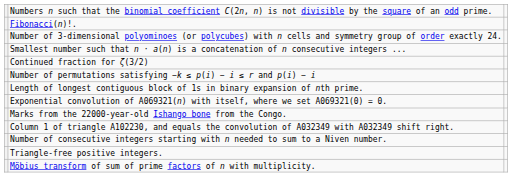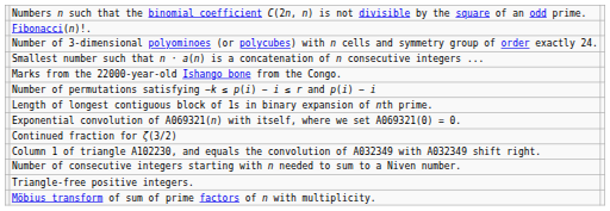rows swapped: Continued fraction for ζ(3/2) <-> Marks from the 22000-year-old Ishango bone from the Congo.
